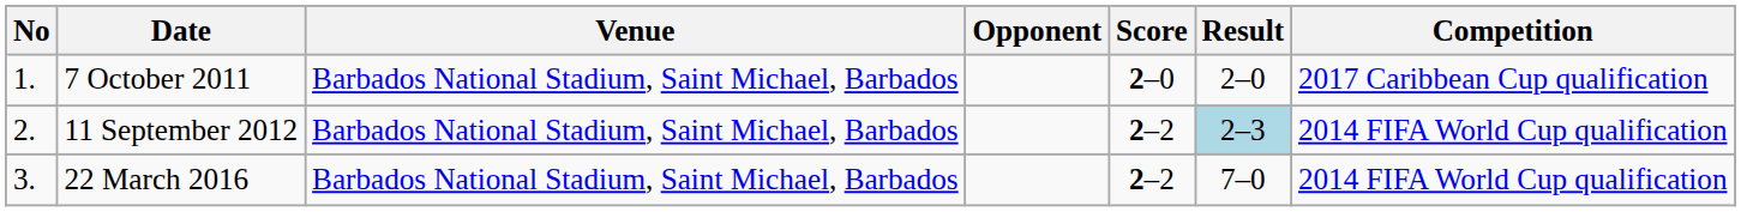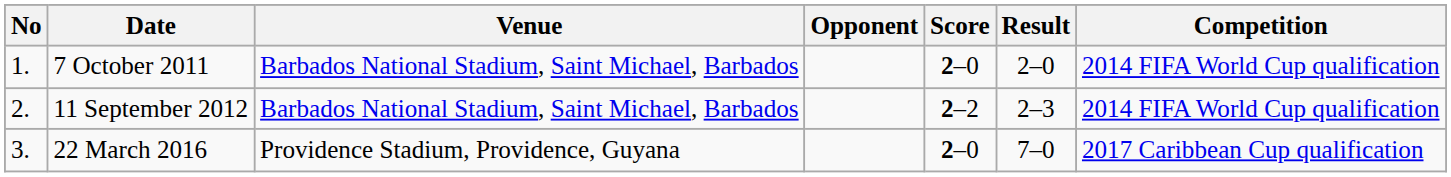7 October 2011 | Competition: 2017 Caribbean Cup qualification -> 2014 FIFA World Cup qualification
11 September 2012 | Result: lightblue background -> no background
22 March 2016 | Venue: Barbados National Stadium, Saint Michael, Barbados -> Providence Stadium, Providence, Guyana
22 March 2016 | Score: 2–2 -> 2–0
22 March 2016 | Competition: 2014 FIFA World Cup qualification -> 2017 Caribbean Cup qualification
